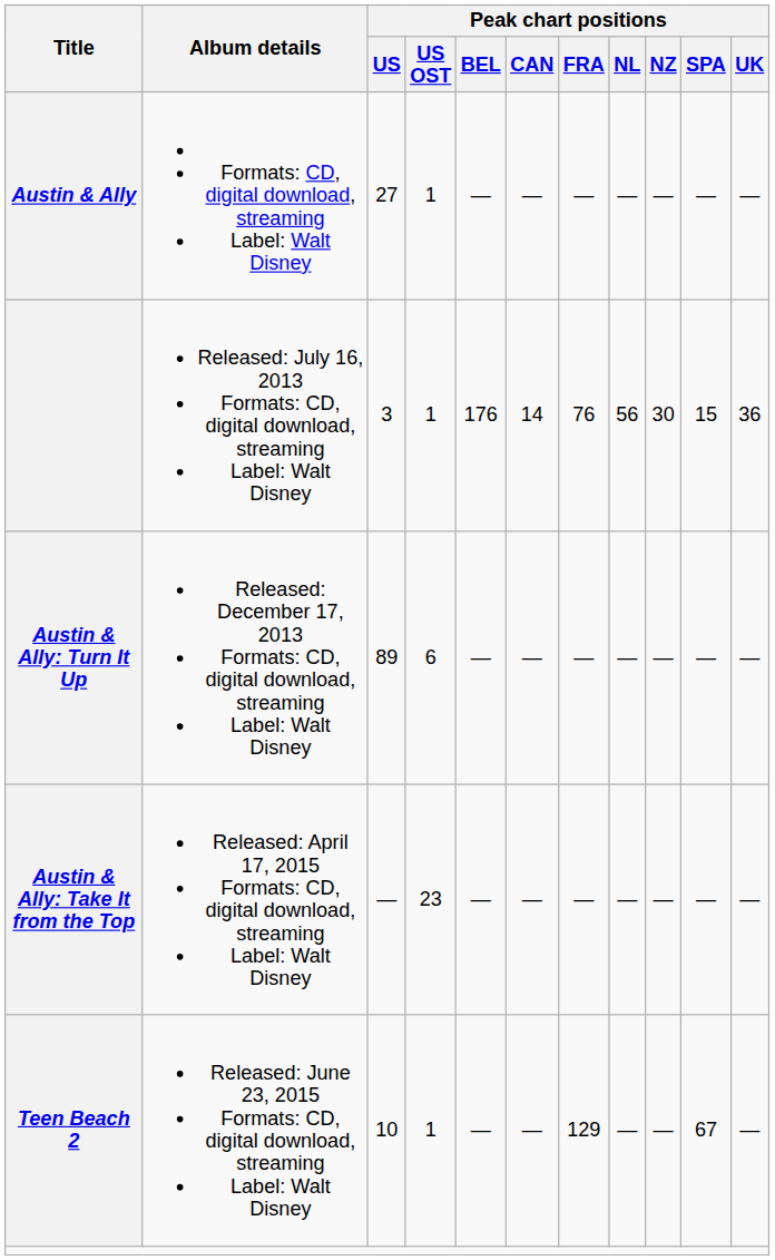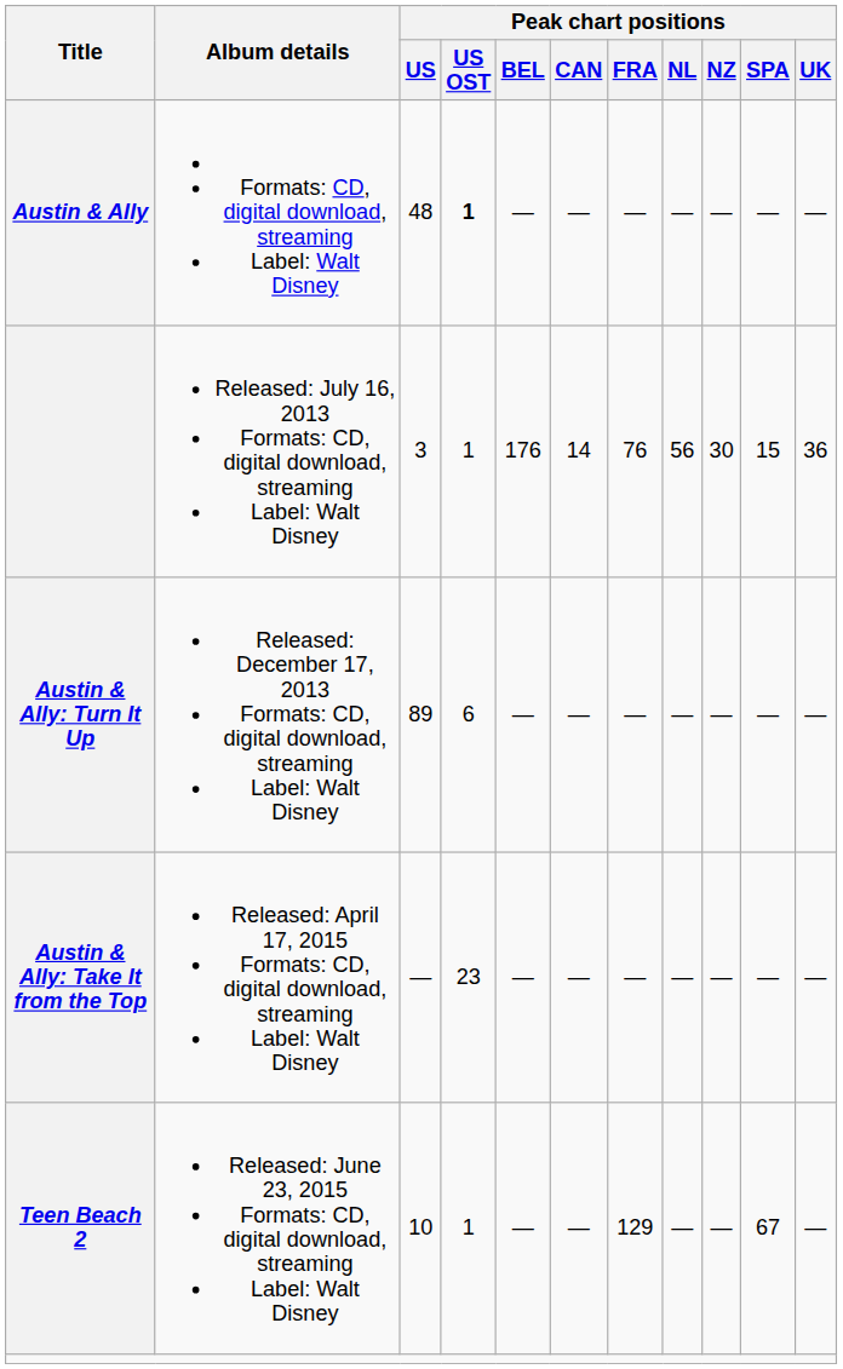Formats: CD, digital download, streaming Label: Walt Disney | Peak chart positions / US: 27 -> 48
Formats: CD, digital download, streaming Label: Walt Disney | Peak chart positions / US OST: normal -> bold
